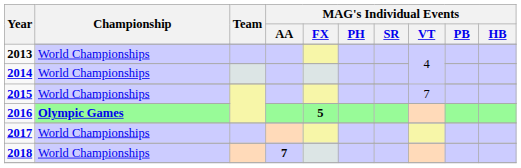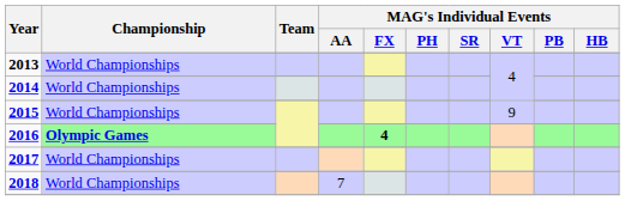2015 / World Championships | MAG's Individual Events / VT: 7 -> 9
2016 / Olympic Games | MAG's Individual Events / FX: 5 -> 4
2018 / World Championships | MAG's Individual Events / AA: bold -> normal
